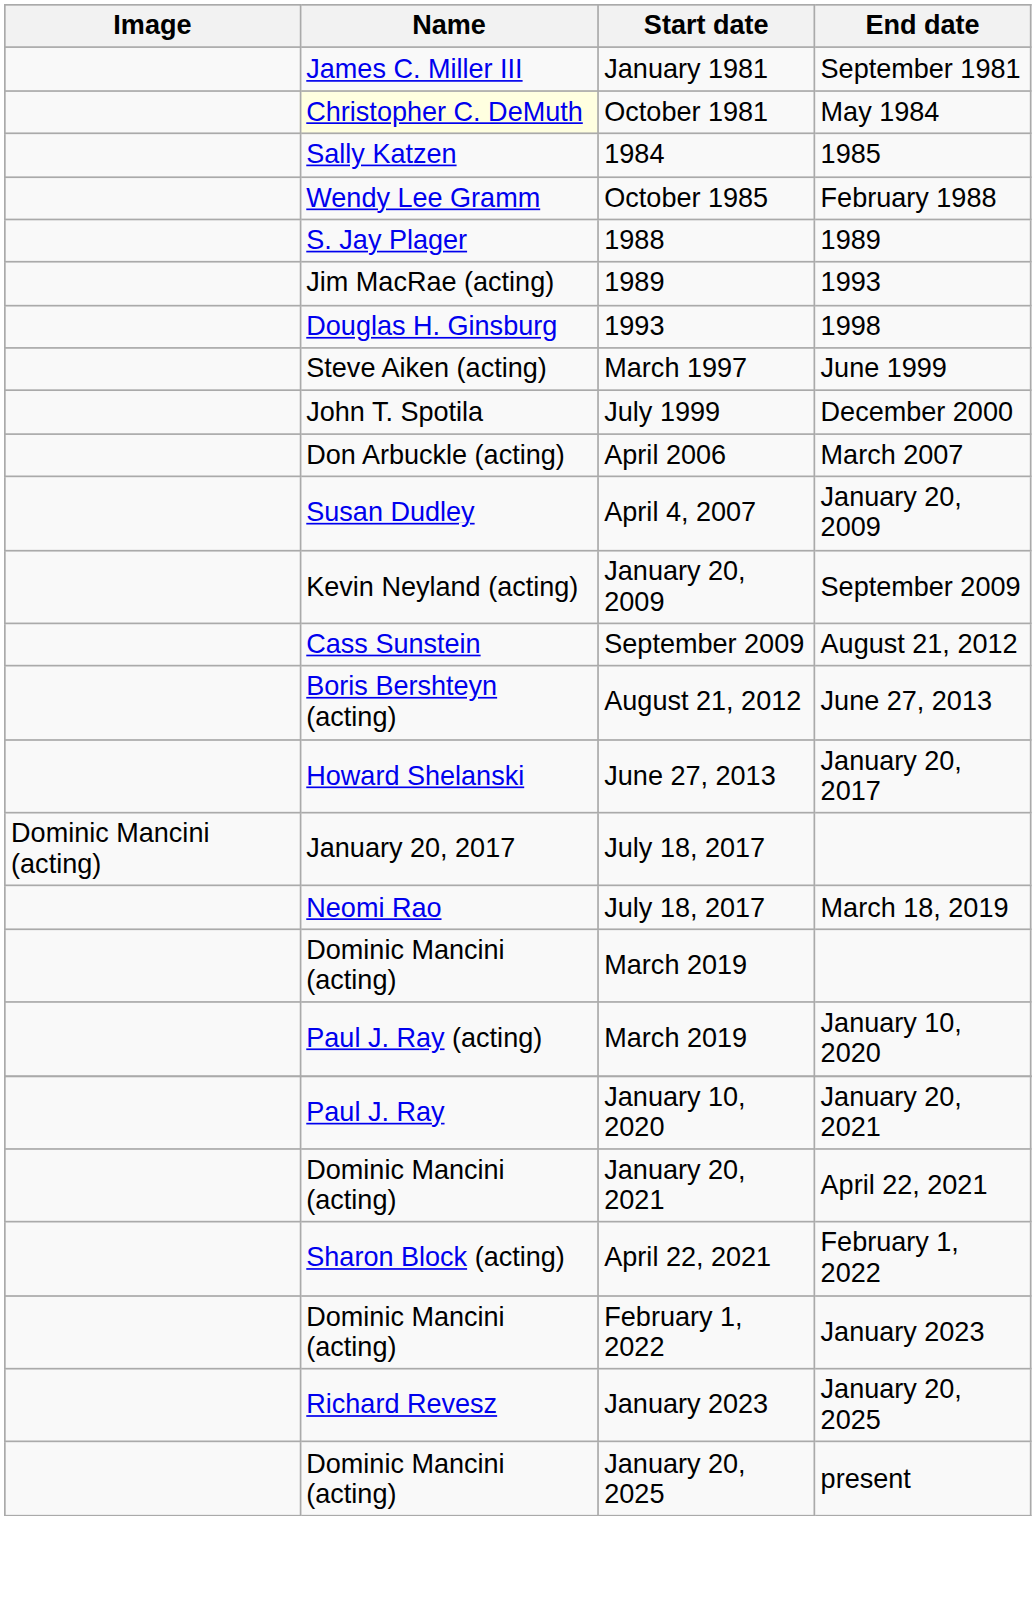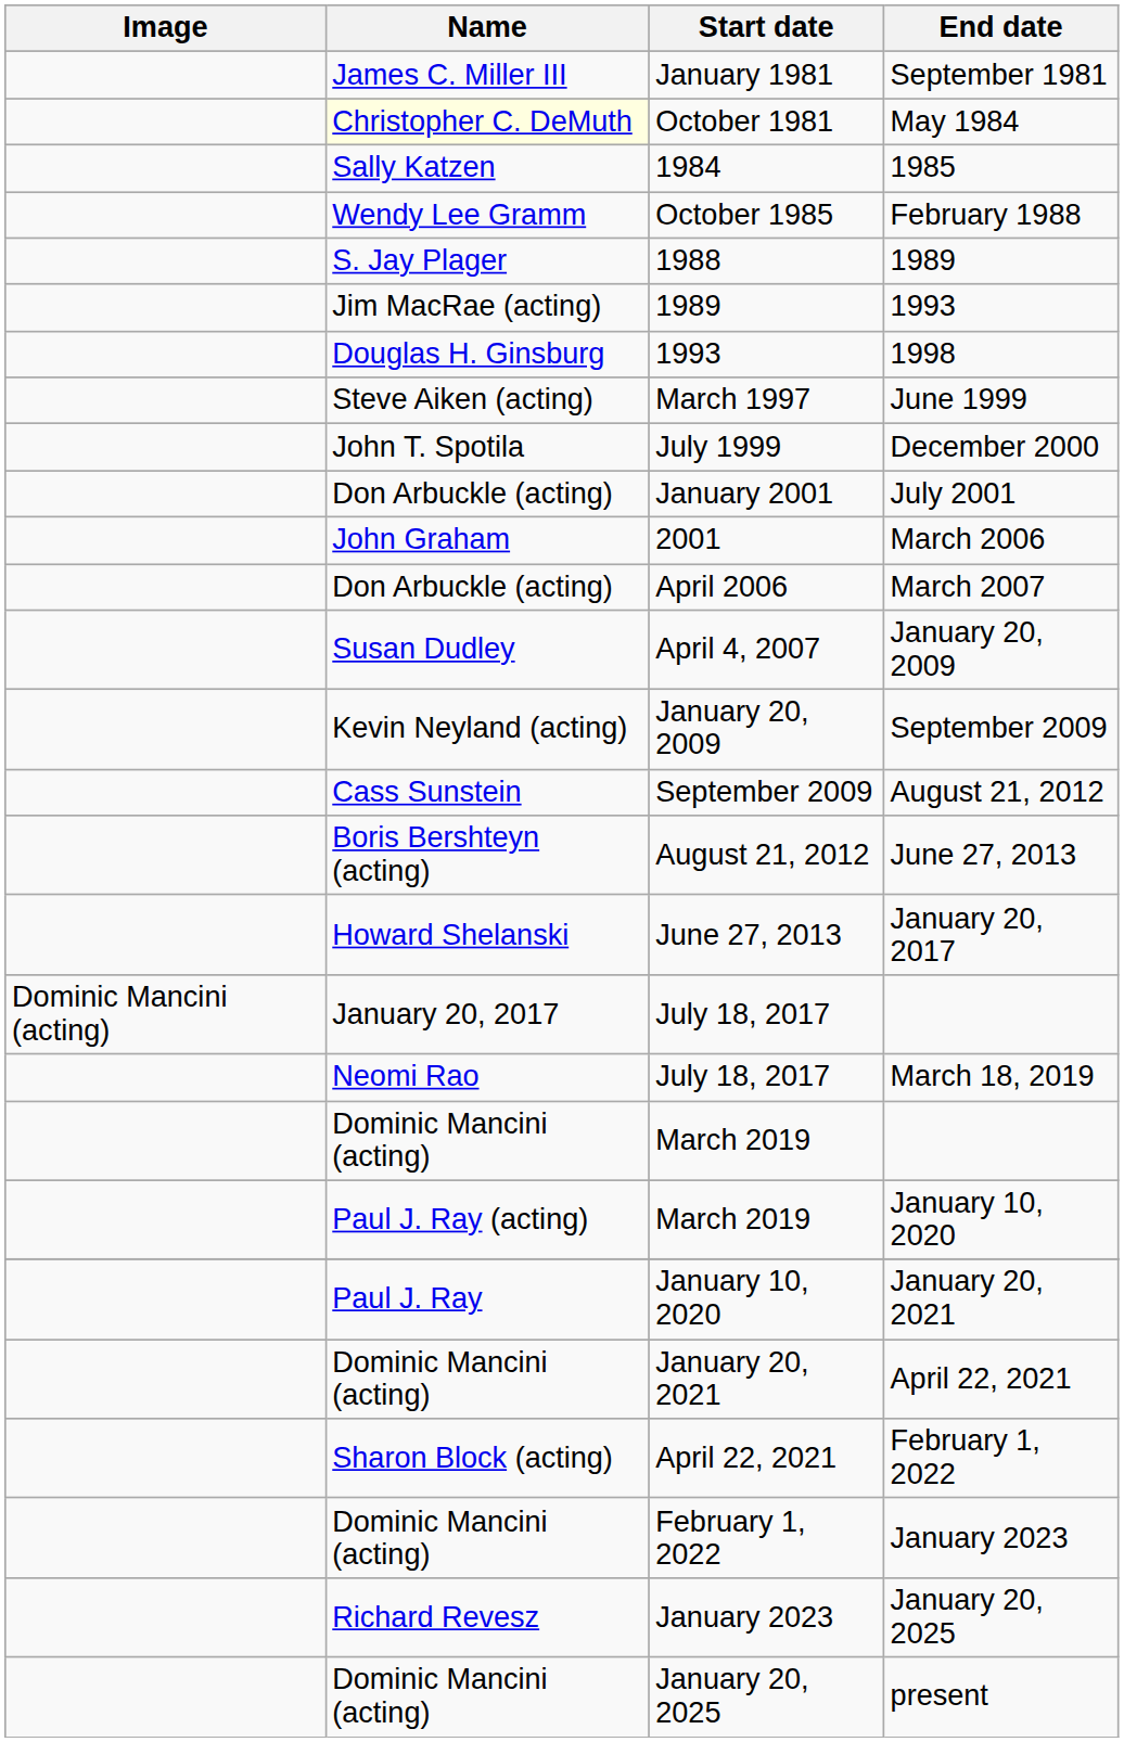+ row: Don Arbuckle (acting) | January 2001 | July 2001
+ row: John Graham | 2001 | March 2006
